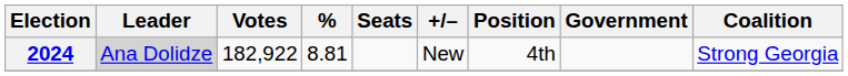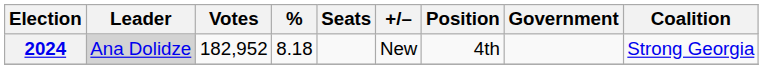2024 | Votes: 182,922 -> 182,952
2024 | %: 8.81 -> 8.18
